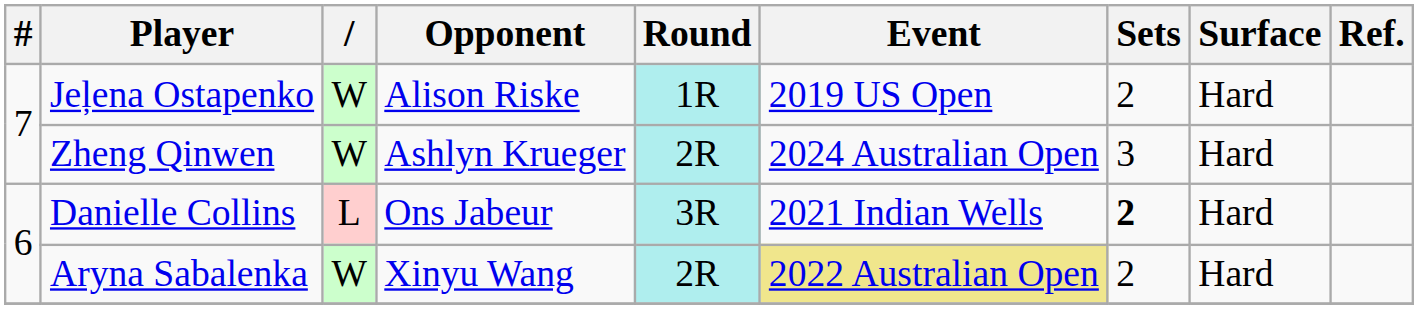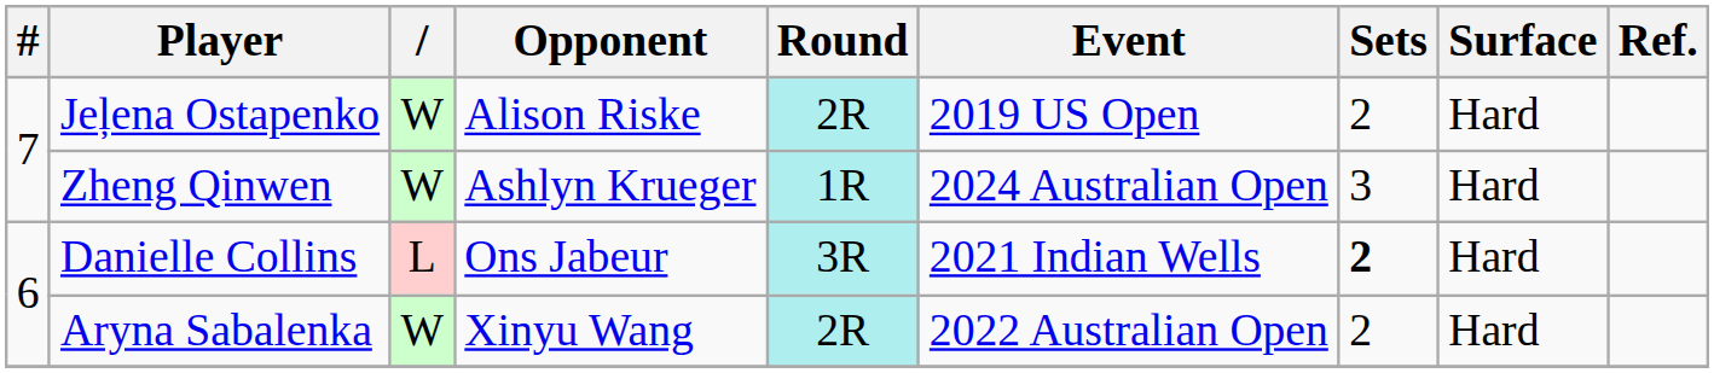Jeļena Ostapenko | Round: 1R -> 2R
Zheng Qinwen | Round: 2R -> 1R
Aryna Sabalenka | Event: khaki background -> no background
